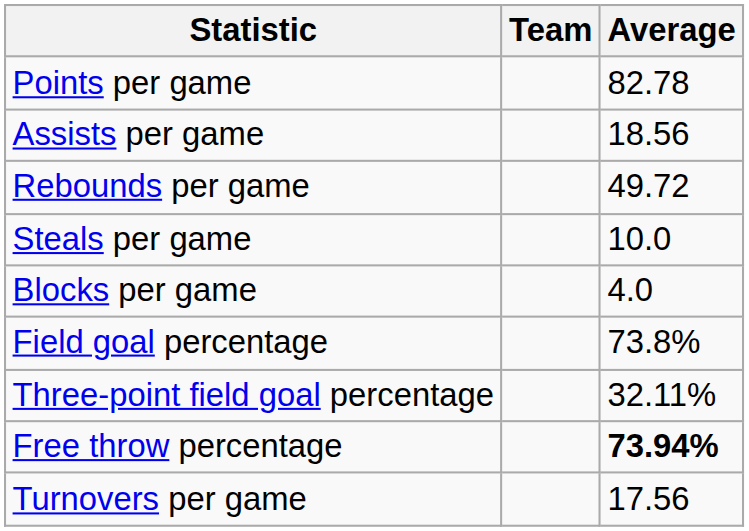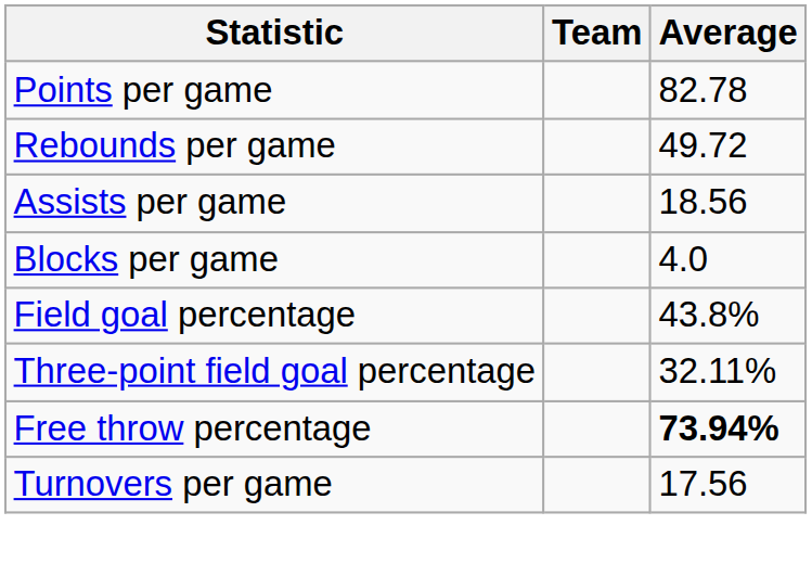rows swapped: Rebounds per game <-> Assists per game
- row: Steals per game | 10.0
Field goal percentage | Average: 73.8% -> 43.8%
